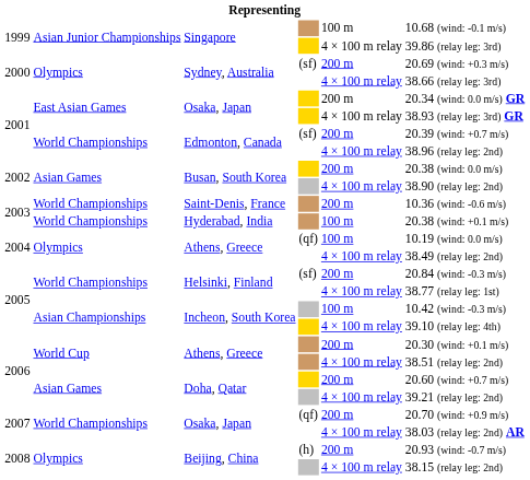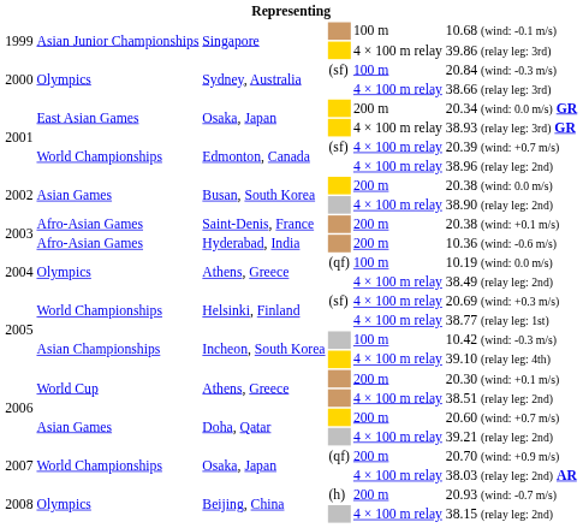Sydney, Australia / (sf) | column 5: 200 m -> 100 m
Sydney, Australia / (sf) | column 6: 20.69 (wind: +0.3 m/s) -> 20.84 (wind: -0.3 m/s)
Edmonton, Canada / (sf) | column 5: 200 m -> 4 × 100 m relay
Saint-Denis, France | column 2: World Championships -> Afro-Asian Games
Saint-Denis, France | column 6: 10.36 (wind: -0.6 m/s) -> 20.38 (wind: +0.1 m/s)
Hyderabad, India | column 2: World Championships -> Afro-Asian Games
Hyderabad, India | column 5: 100 m -> 200 m
Hyderabad, India | column 6: 20.38 (wind: +0.1 m/s) -> 10.36 (wind: -0.6 m/s)
Helsinki, Finland / (sf) | column 5: 200 m -> 4 × 100 m relay
Helsinki, Finland / (sf) | column 6: 20.84 (wind: -0.3 m/s) -> 20.69 (wind: +0.3 m/s)
